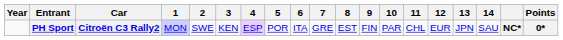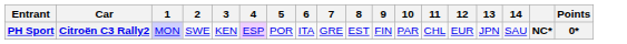- column: Year
